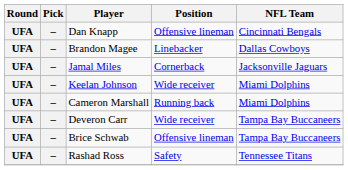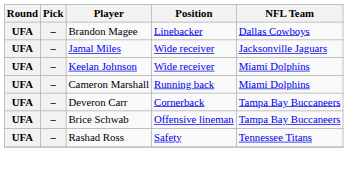- row: UFA | – | Dan Knapp | Offensive lineman | Cincinnati Bengals
Jamal Miles | Position: Cornerback -> Wide receiver
Deveron Carr | Position: Wide receiver -> Cornerback
